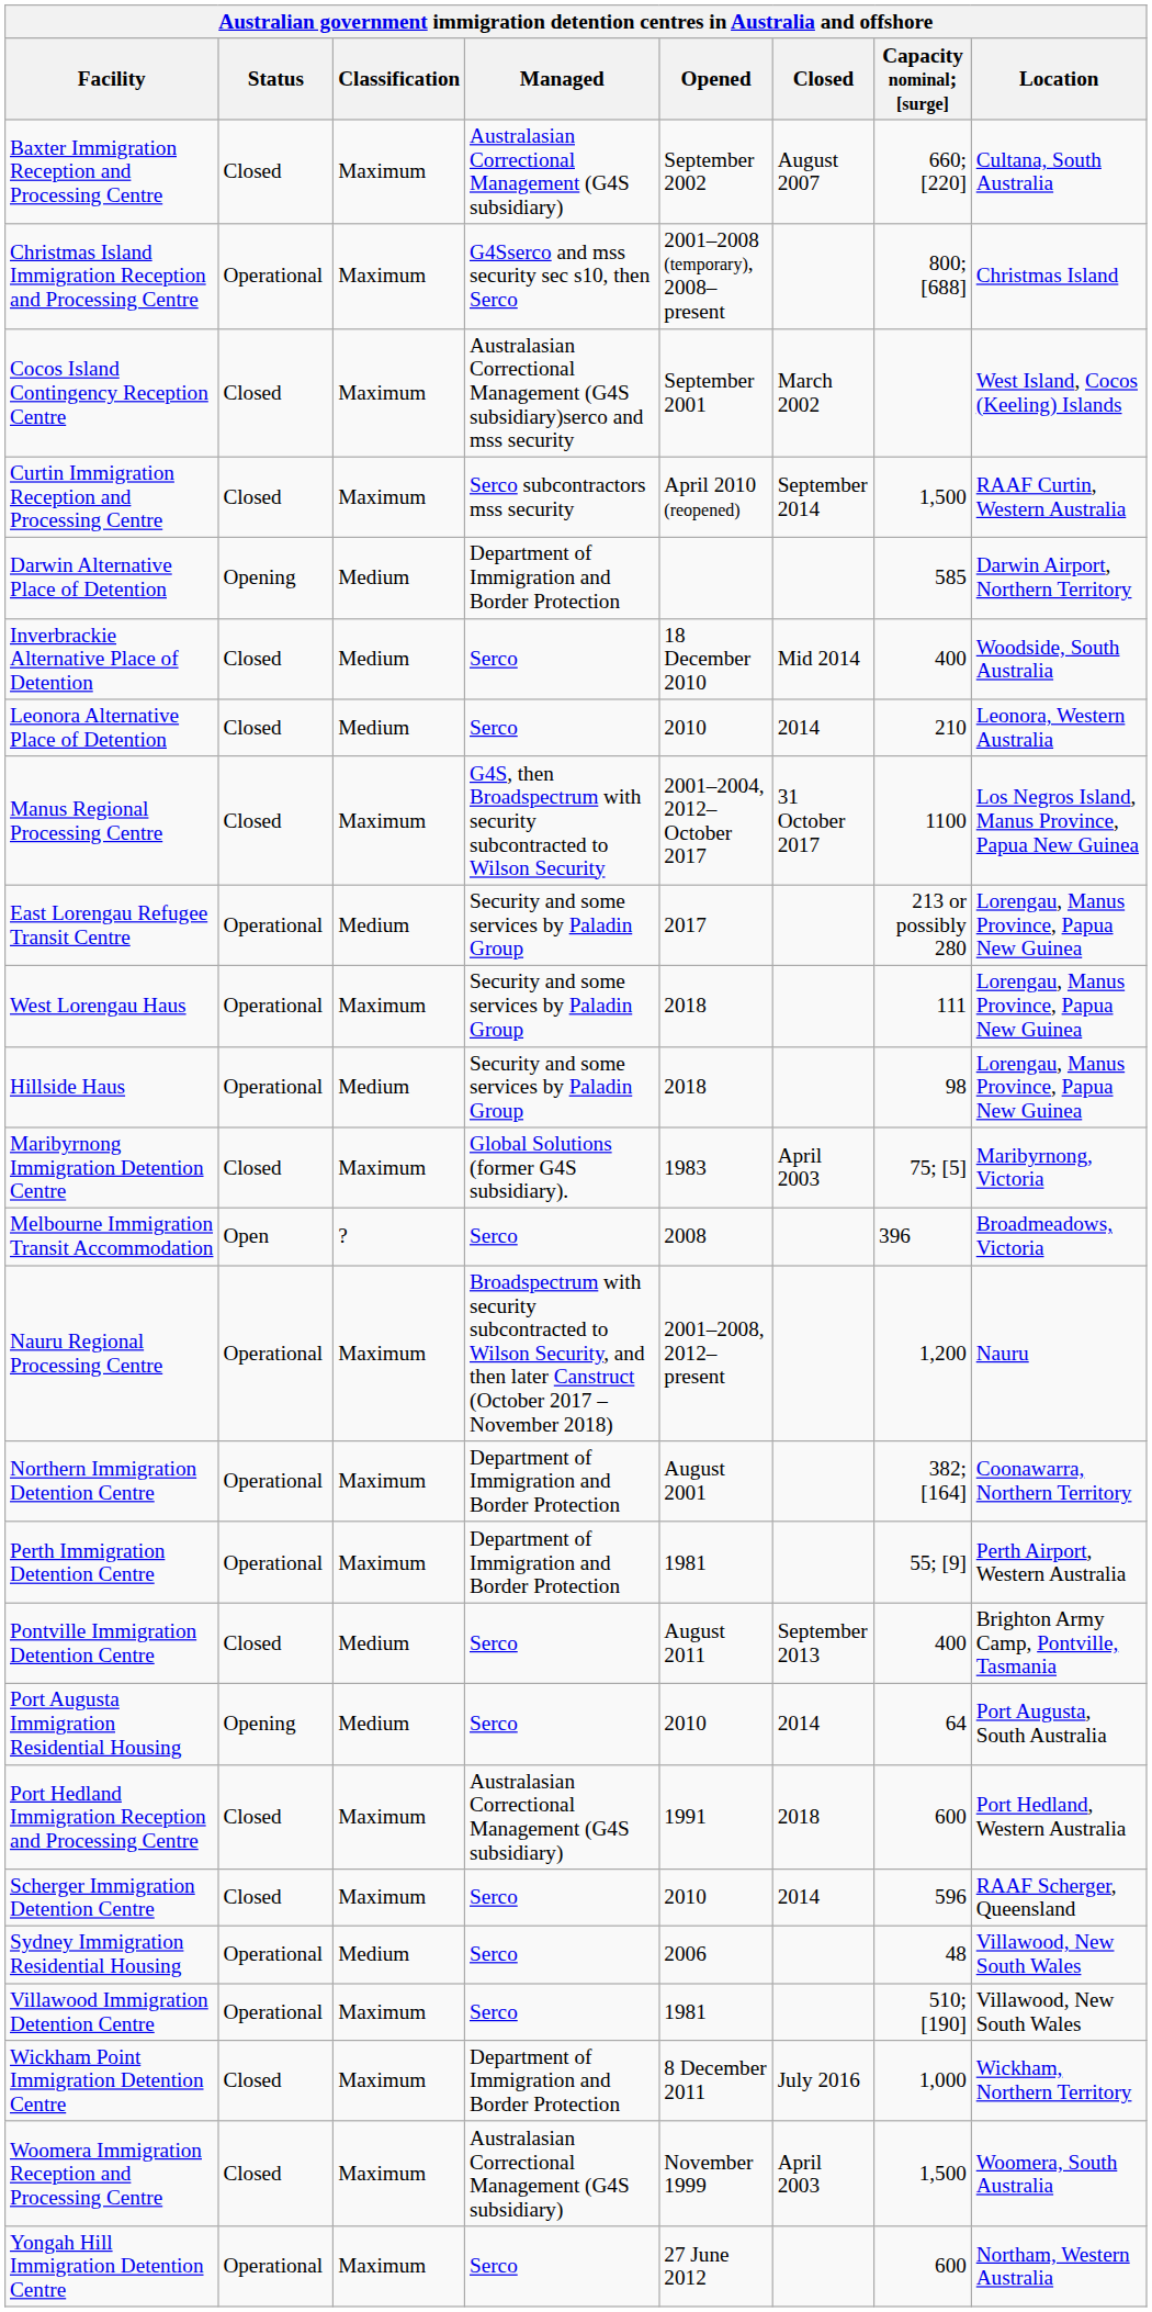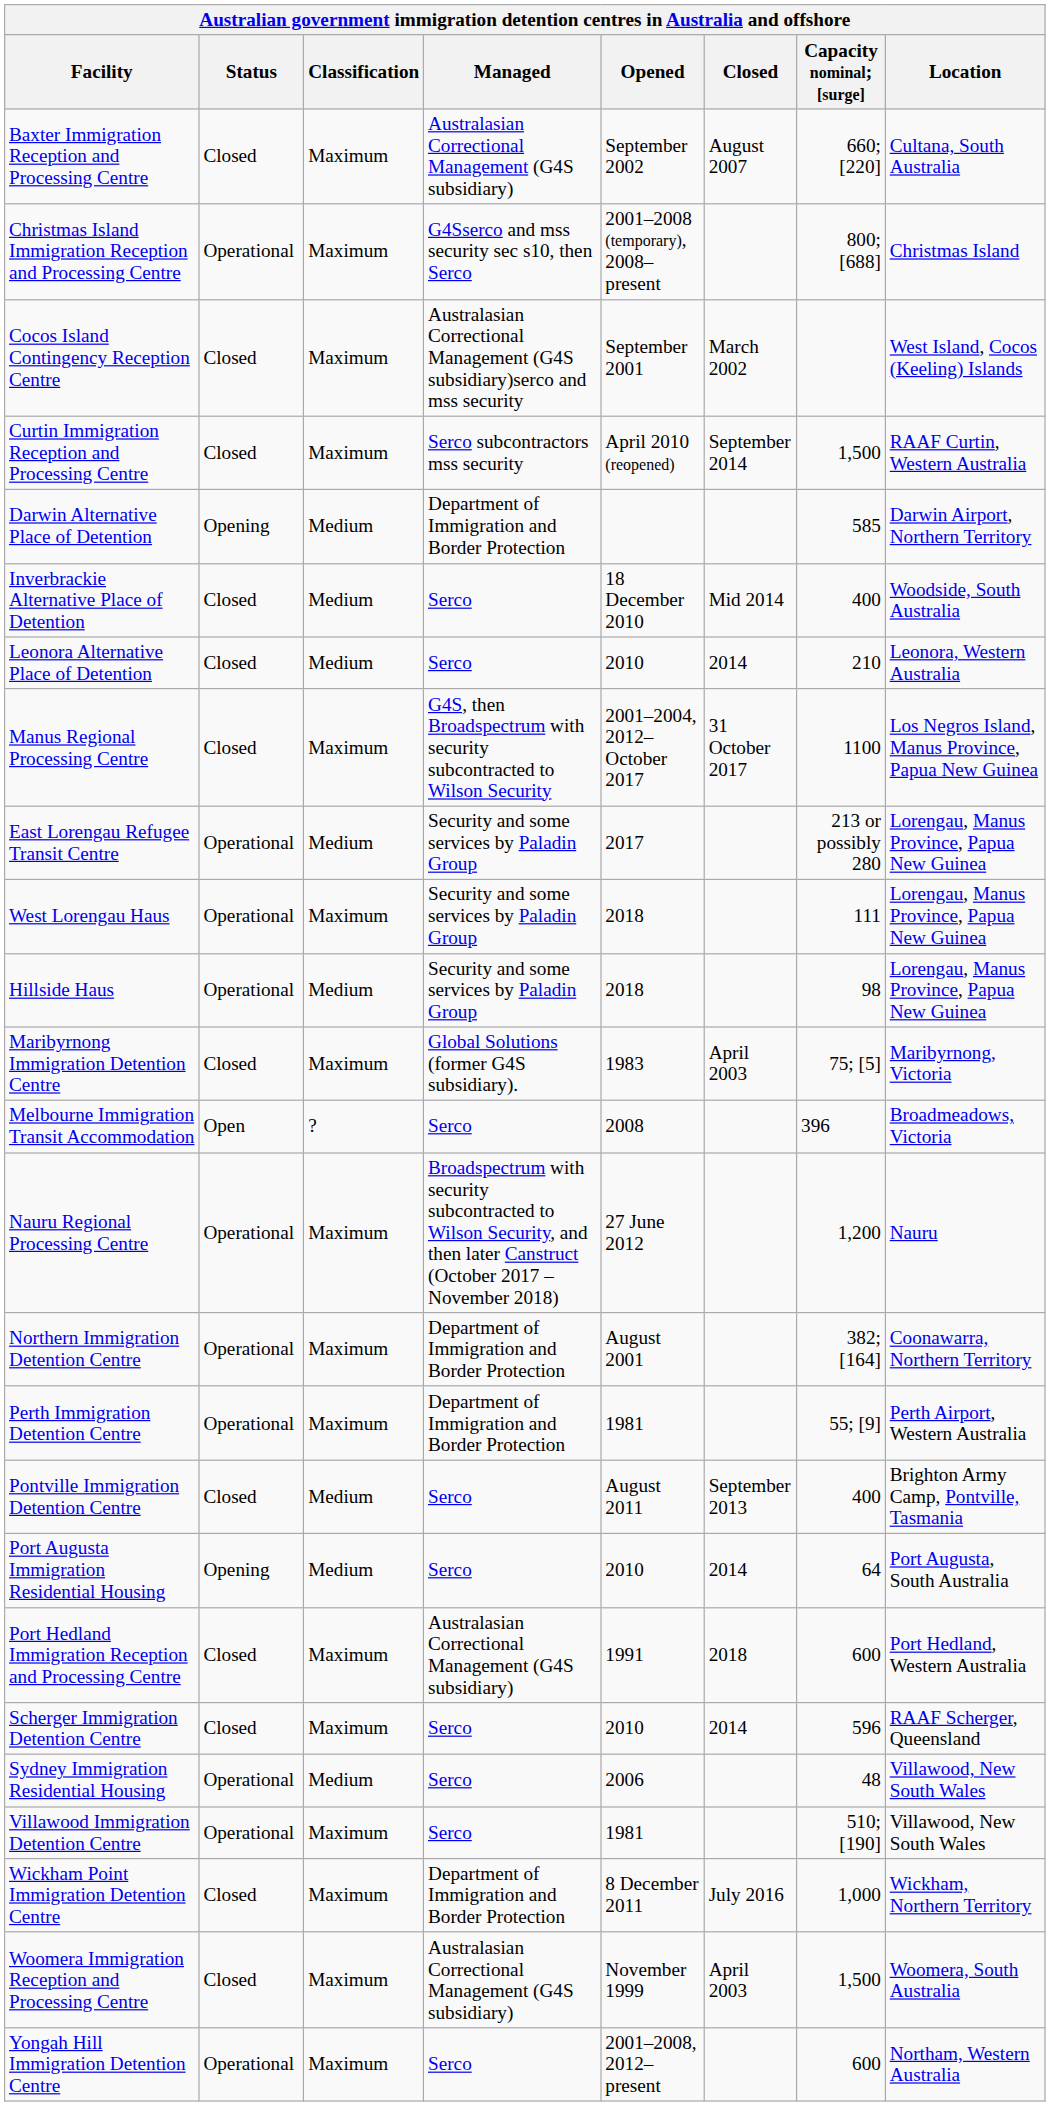Nauru Regional Processing Centre | Opened: 2001–2008, 2012–present -> 27 June 2012
Yongah Hill Immigration Detention Centre | Opened: 27 June 2012 -> 2001–2008, 2012–present
